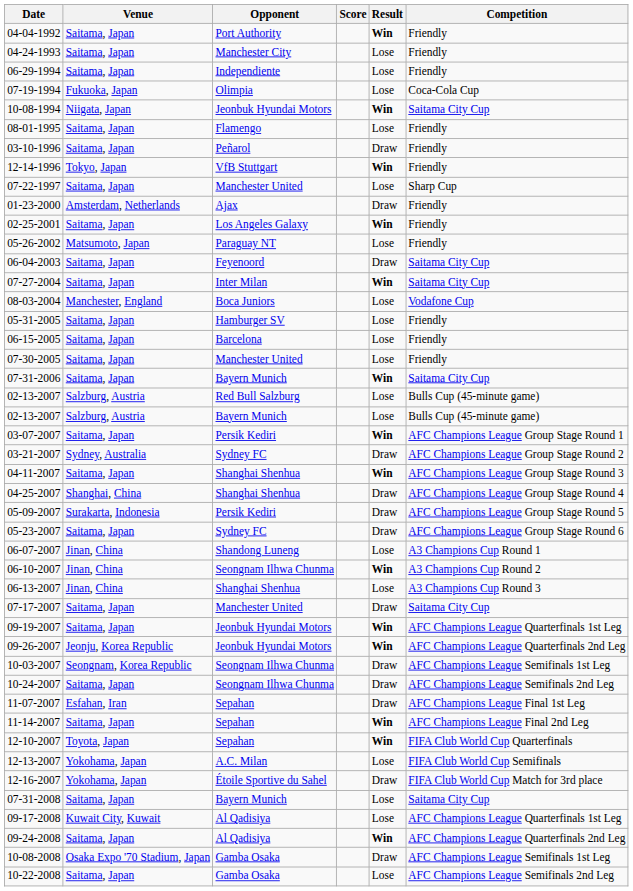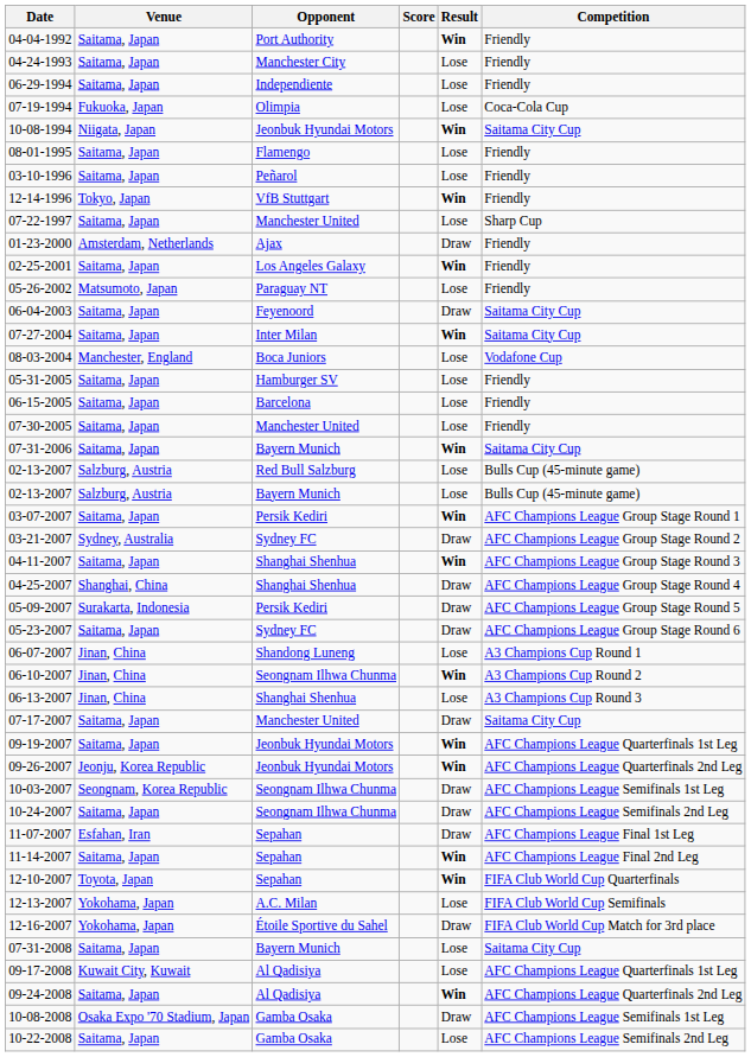03-10-1996 | Result: Draw -> Lose
